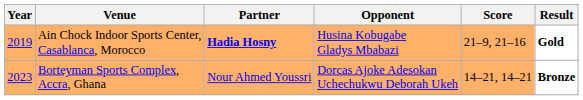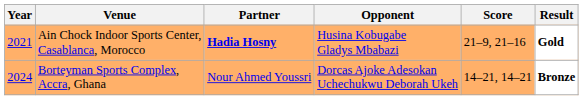Ain Chock Indoor Sports Center, Casablanca, Morocco | Year: 2019 -> 2021
Borteyman Sports Complex, Accra, Ghana | Year: 2023 -> 2024
